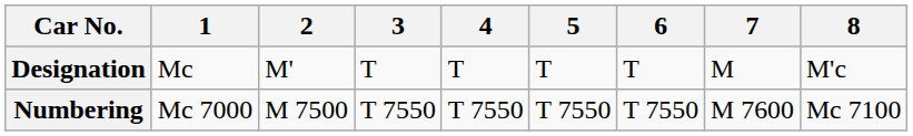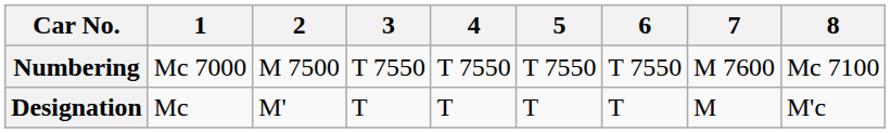rows swapped: Designation <-> Numbering
